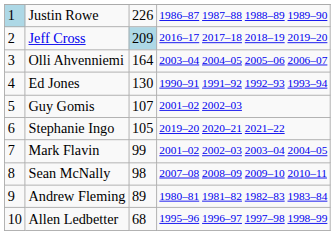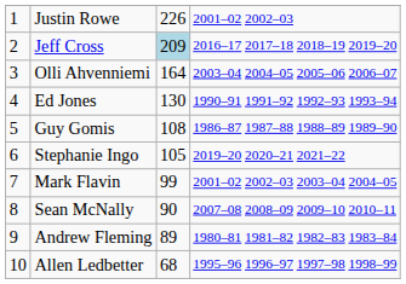Justin Rowe | column 1: lightblue background -> no background
Justin Rowe | column 4: 1986–87 1987–88 1988–89 1989–90 -> 2001–02 2002–03
Guy Gomis | column 3: 107 -> 108
Guy Gomis | column 4: 2001–02 2002–03 -> 1986–87 1987–88 1988–89 1989–90
Sean McNally | column 3: 98 -> 90
